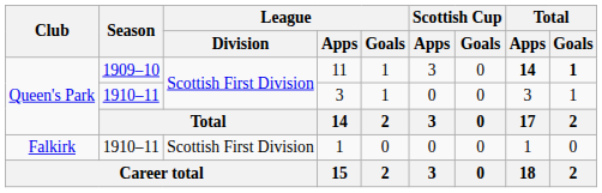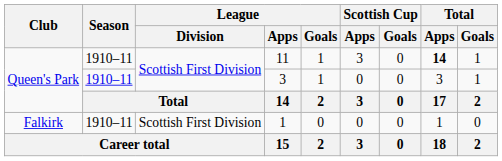11 | Season: 1909–10 -> 1910–11
11 | Total / Goals: bold -> normal
